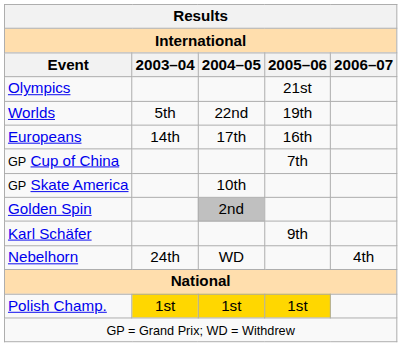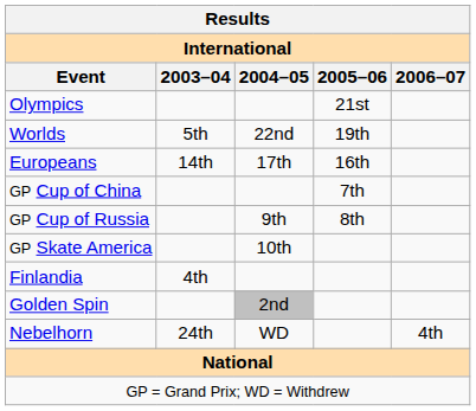+ row: GP Cup of Russia | 9th | 8th
+ row: Finlandia | 4th
- row: Karl Schäfer | 9th
- row: Polish Champ. | 1st | 1st | 1st
